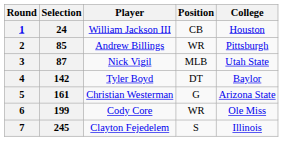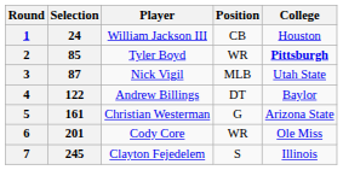2 | Player: Andrew Billings -> Tyler Boyd
2 | College: normal -> bold
4 | Selection: 142 -> 122
4 | Player: Tyler Boyd -> Andrew Billings
6 | Selection: 199 -> 201
